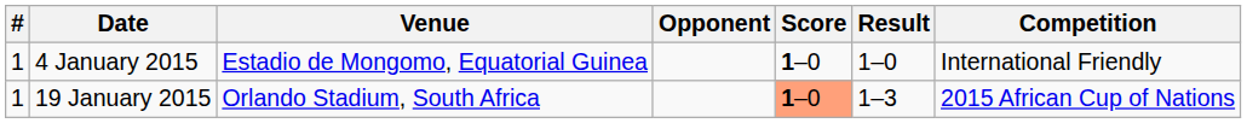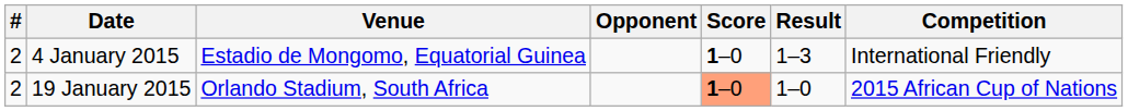4 January 2015 | #: 1 -> 2
4 January 2015 | Result: 1–0 -> 1–3
19 January 2015 | #: 1 -> 2
19 January 2015 | Result: 1–3 -> 1–0
